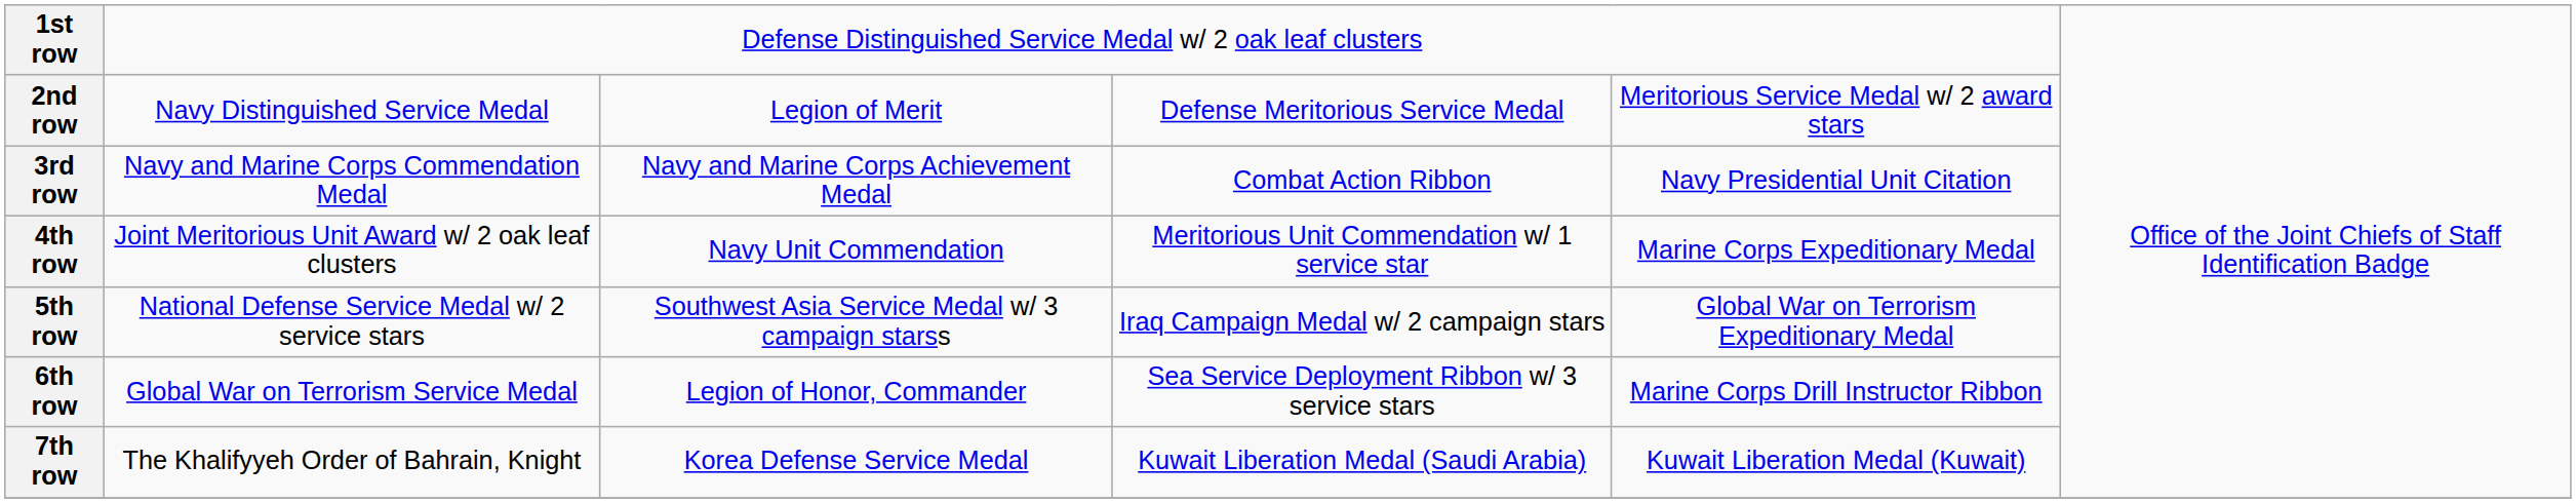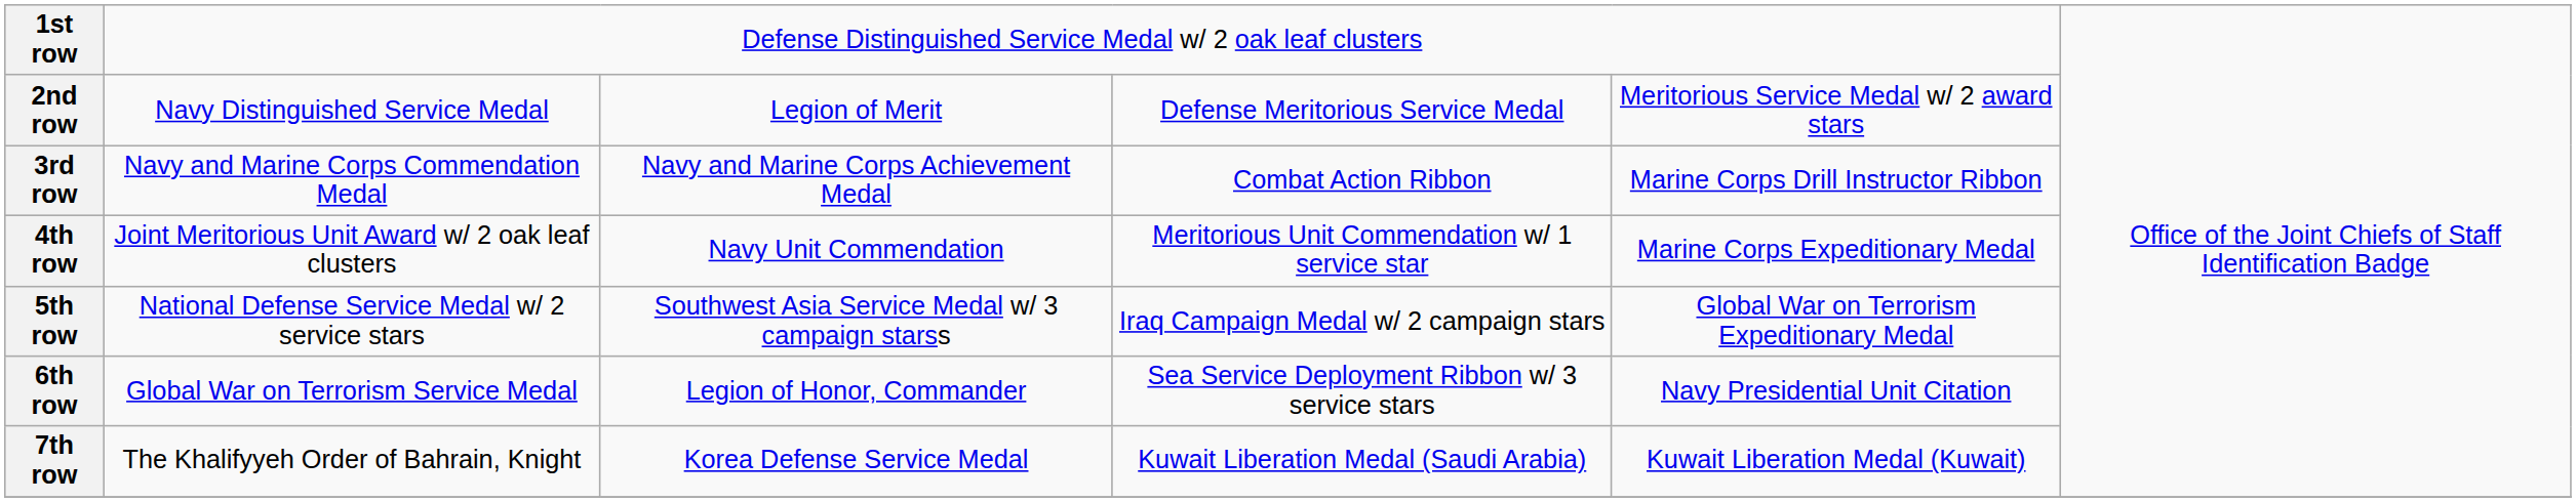3rd row | column 5: Navy Presidential Unit Citation -> Marine Corps Drill Instructor Ribbon
6th row | column 5: Marine Corps Drill Instructor Ribbon -> Navy Presidential Unit Citation
